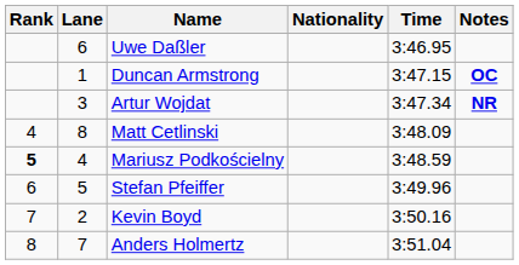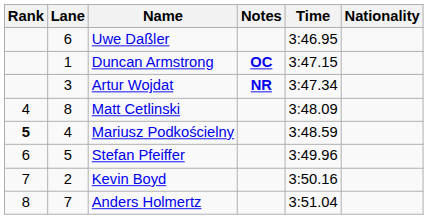columns swapped: Nationality <-> Notes
